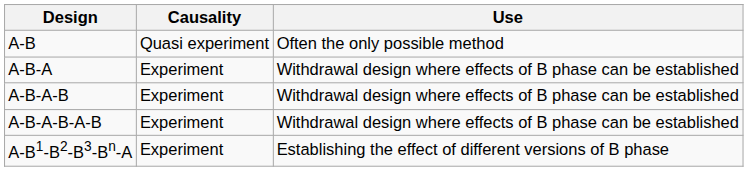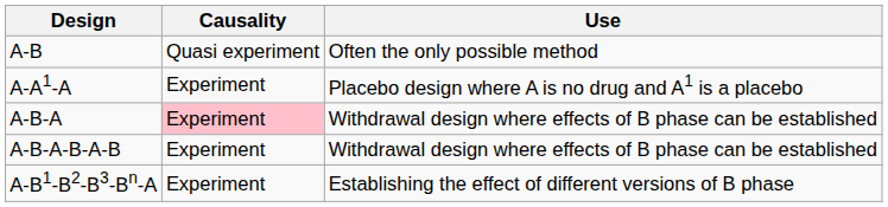+ row: A-A1-A | Experiment | Placebo design where A is no drug and A1 is a placebo
A-B-A | Causality: no background -> pink background
- row: A-B-A-B | Experiment | Withdrawal design where effects of B phase can be established
